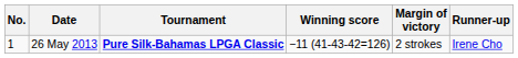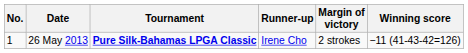columns swapped: Winning score <-> Runner-up
